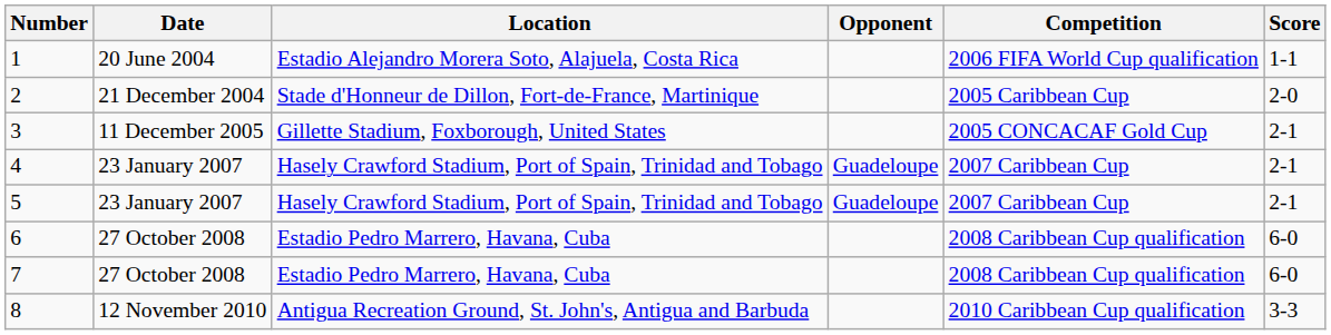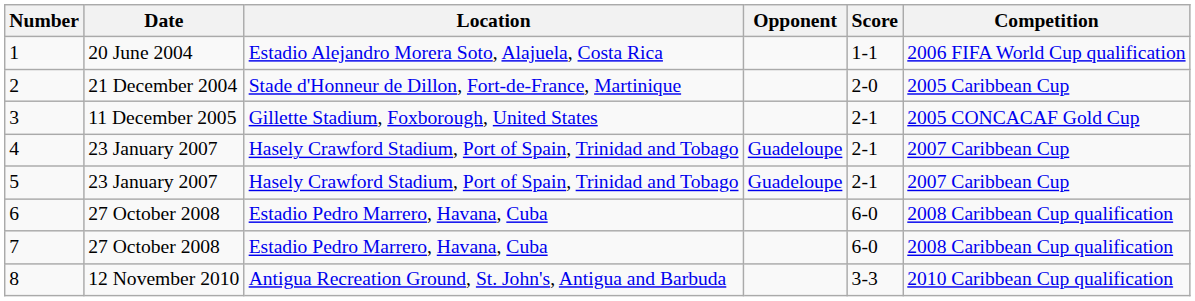columns swapped: Score <-> Competition
